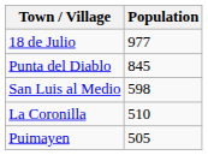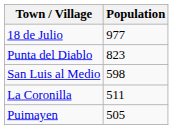Punta del Diablo | Population: 845 -> 823
La Coronilla | Population: 510 -> 511
